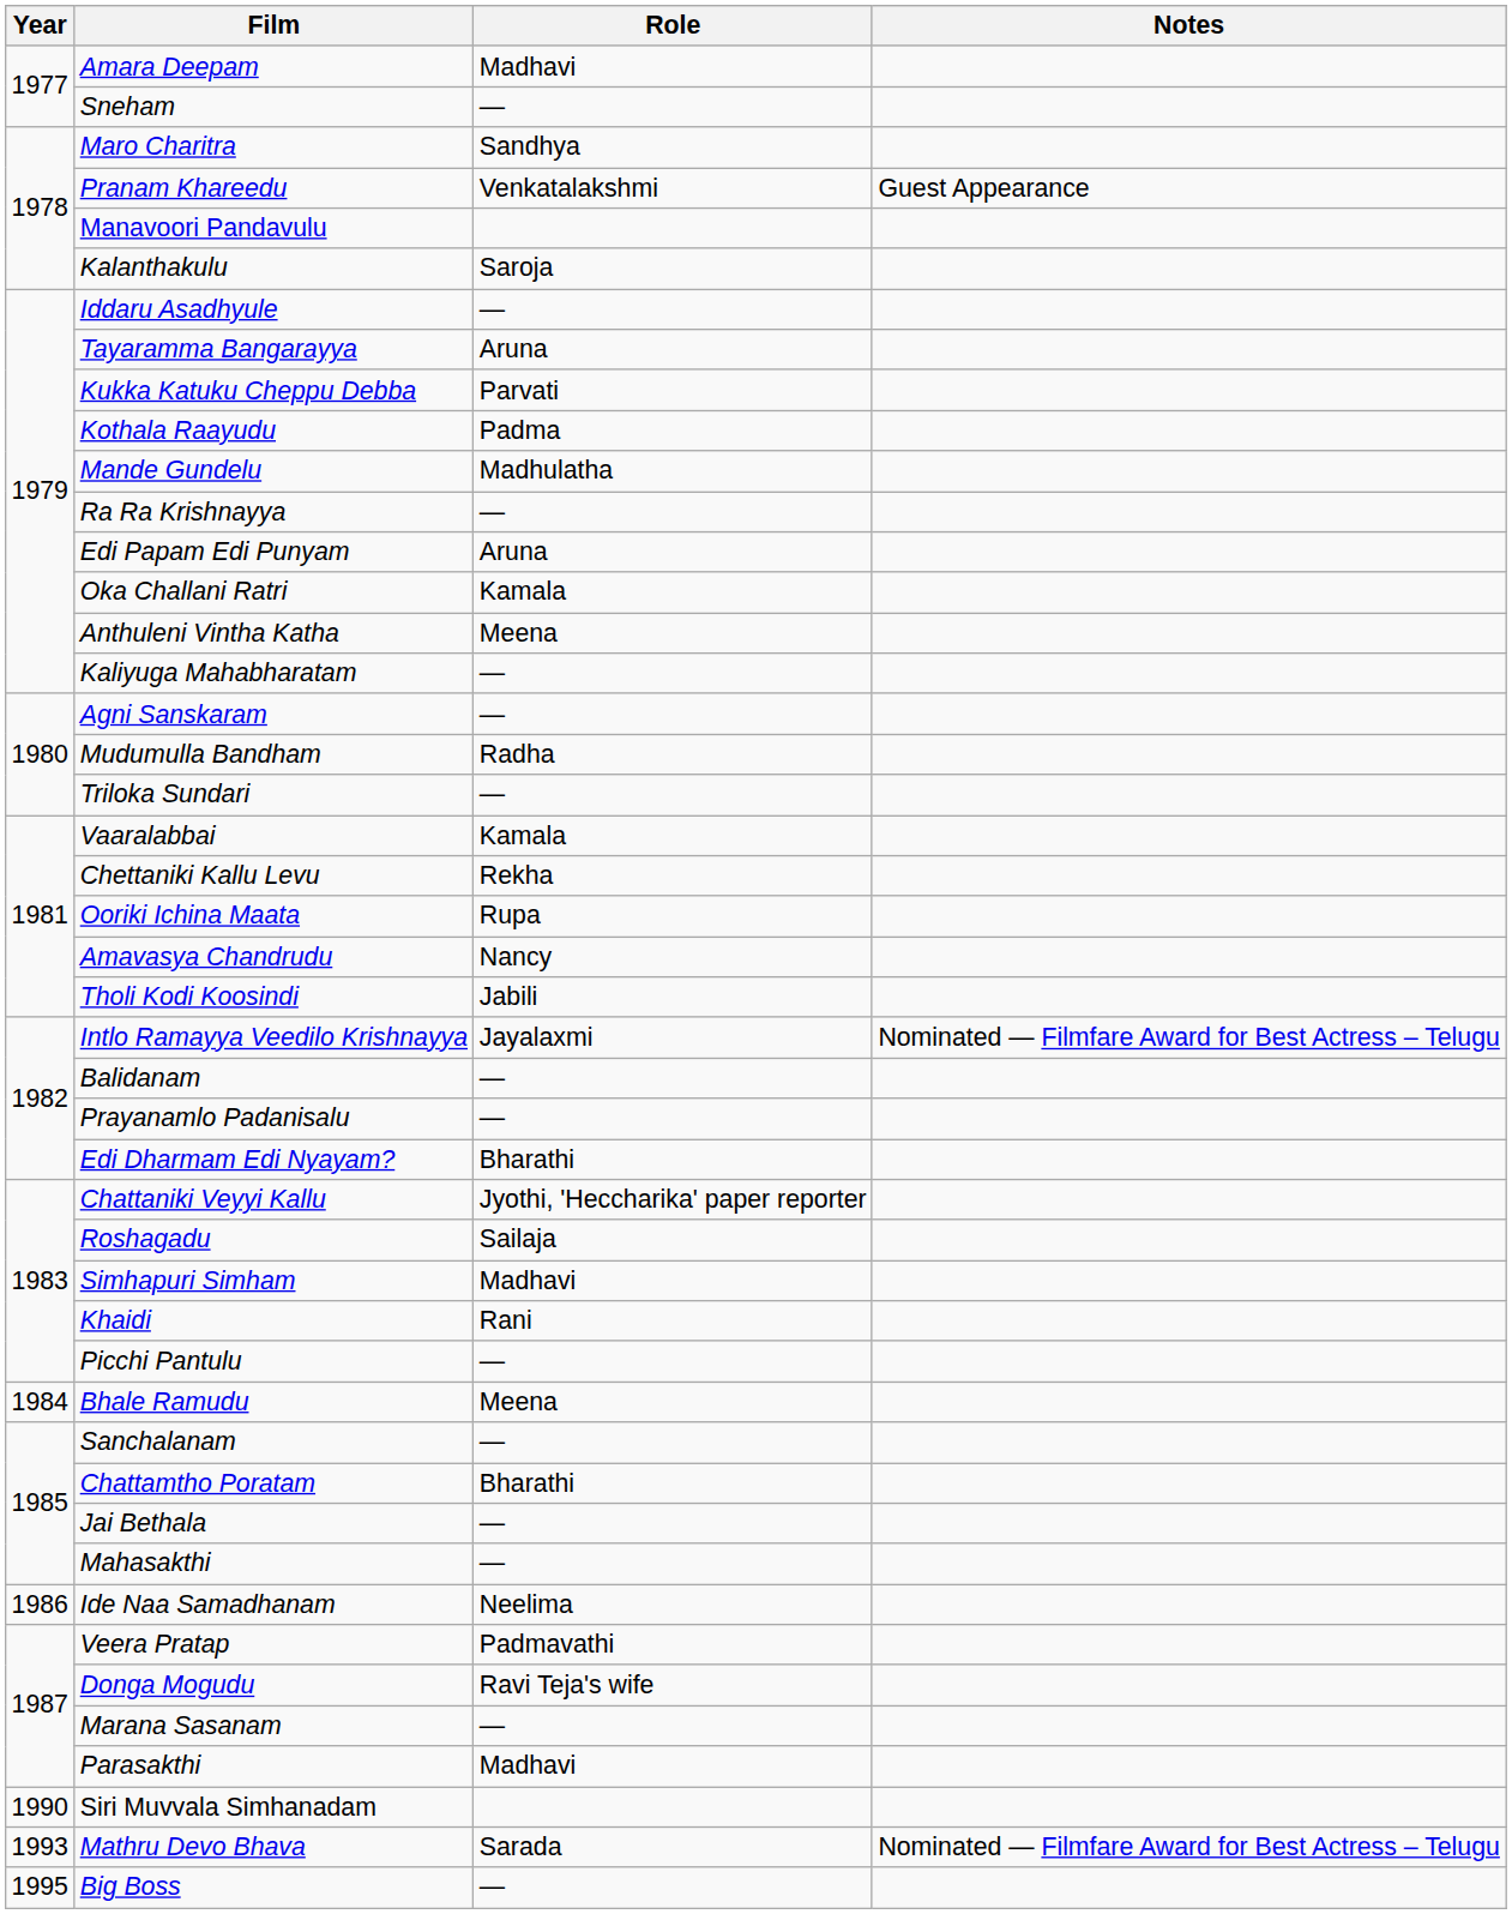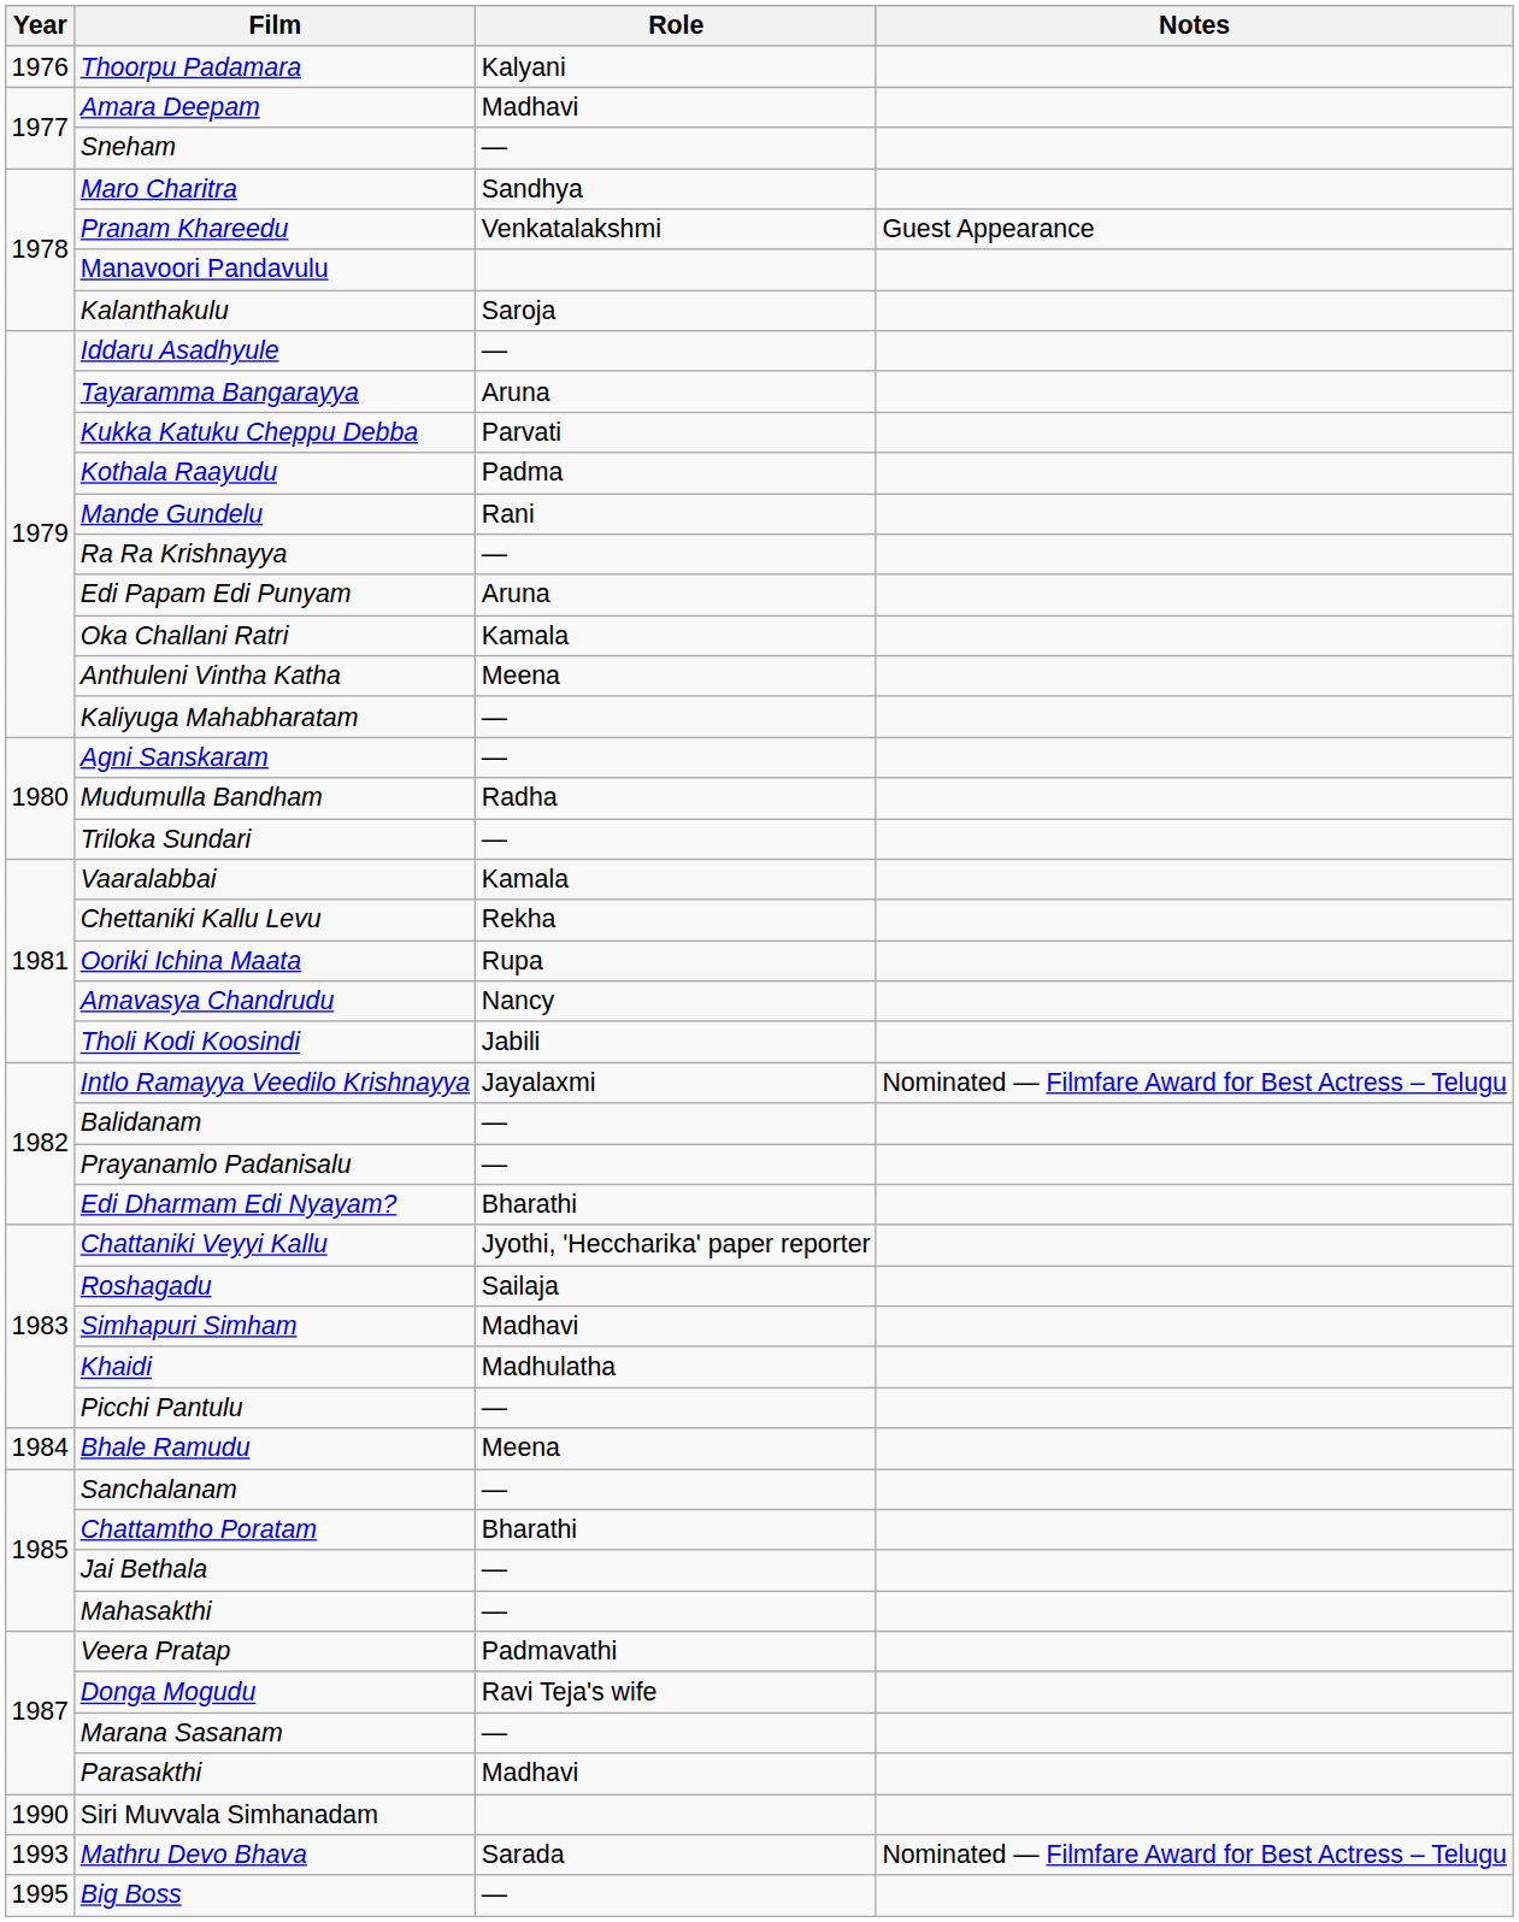+ row: 1976 | Thoorpu Padamara | Kalyani
Mande Gundelu | Role: Madhulatha -> Rani
Khaidi | Role: Rani -> Madhulatha
- row: 1986 | Ide Naa Samadhanam | Neelima
